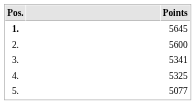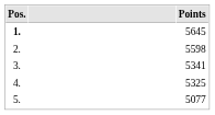2. | Points: 5600 -> 5598
